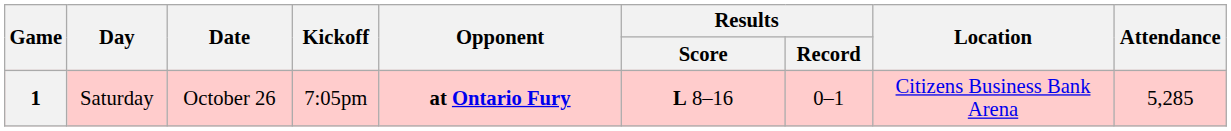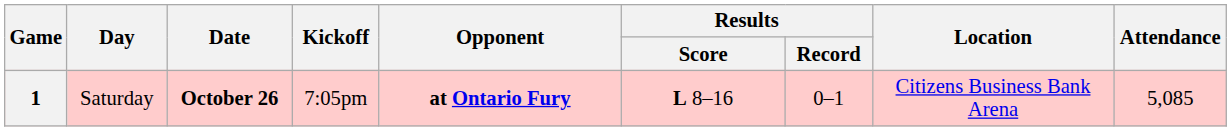1 | Date: normal -> bold
1 | Attendance: 5,285 -> 5,085
